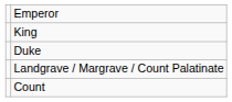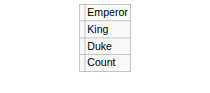- row: Landgrave / Margrave / Count Palatinate
